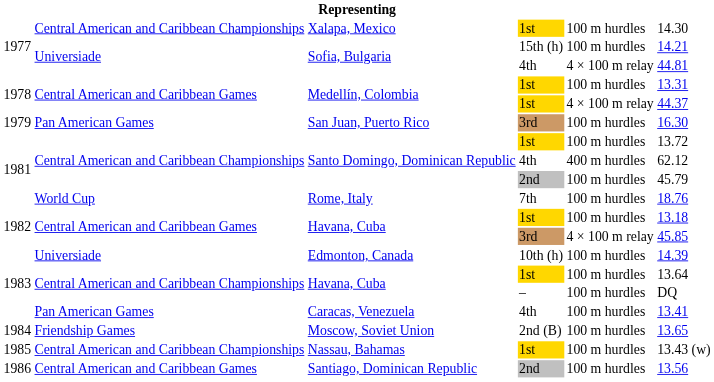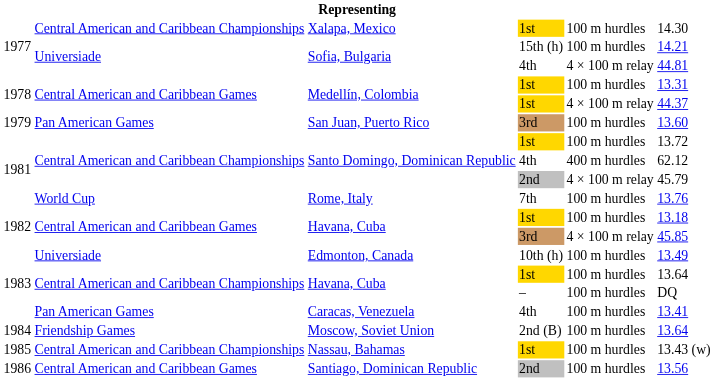San Juan, Puerto Rico | column 6: 16.30 -> 13.60
Santo Domingo, Dominican Republic / 2nd | column 5: 100 m hurdles -> 4 × 100 m relay
Rome, Italy | column 6: 18.76 -> 13.76
Edmonton, Canada | column 6: 14.39 -> 13.49
Moscow, Soviet Union | column 6: 13.65 -> 13.64
